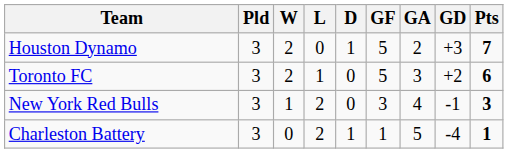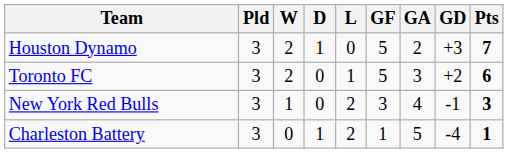columns swapped: L <-> D
